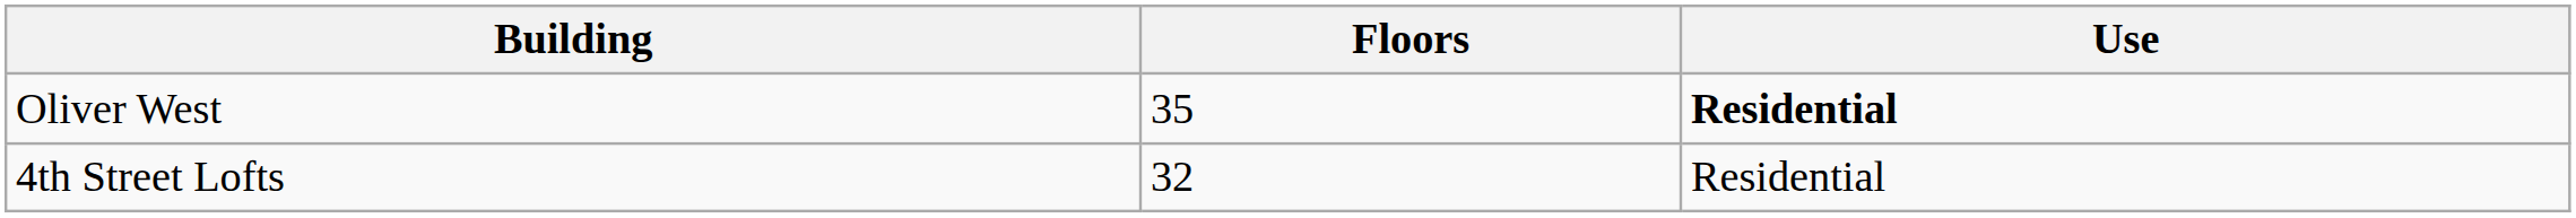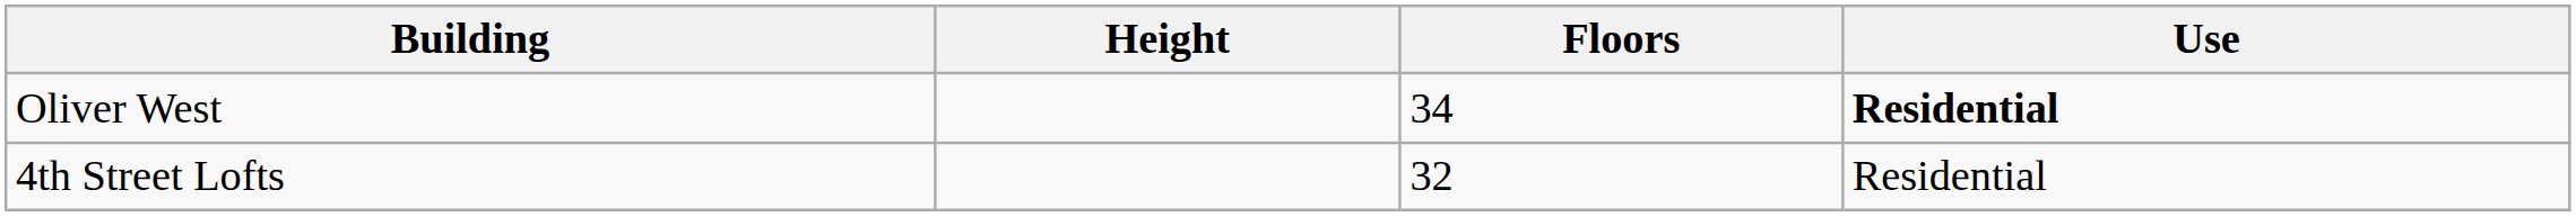+ column: Height
Oliver West | Floors: 35 -> 34
